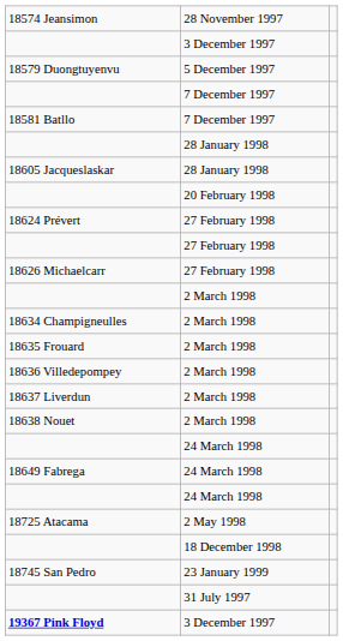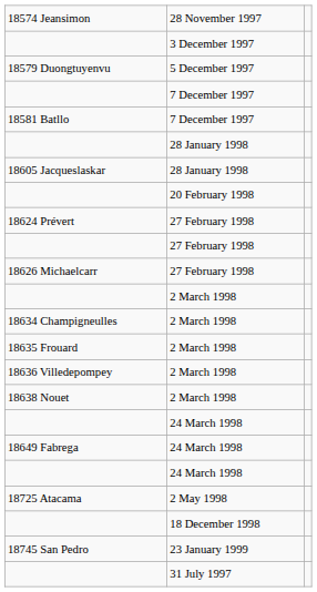- row: 18637 Liverdun | 2 March 1998
- row: 19367 Pink Floyd | 3 December 1997
